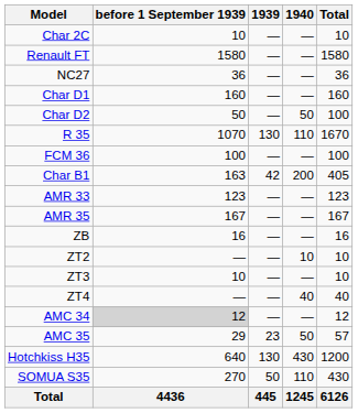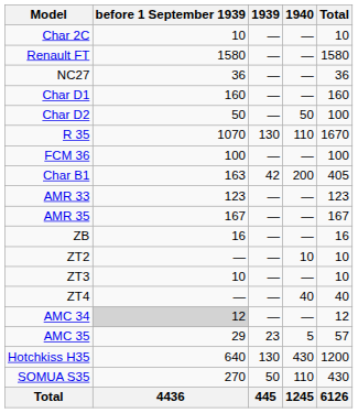AMC 35 | 1940: 50 -> 5
